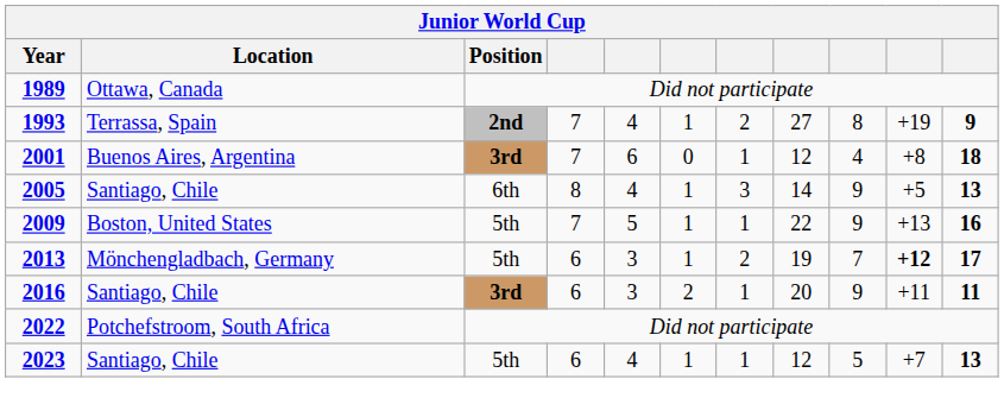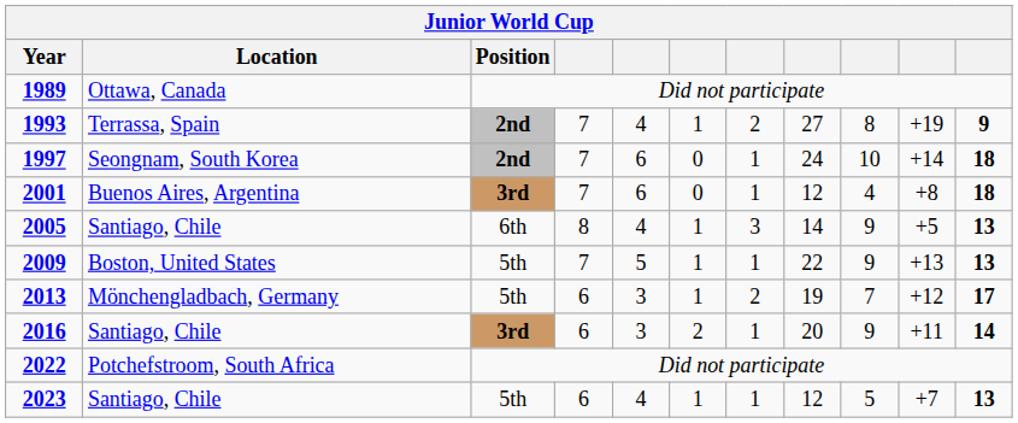+ row: 1997 | Seongnam, South Korea | 2nd | 7 | 6 | 0 | 1 | 24 | 10 | +14 | 18
2009 | column 11: 16 -> 13
2013 | column 10: bold -> normal
2016 | column 11: 11 -> 14
